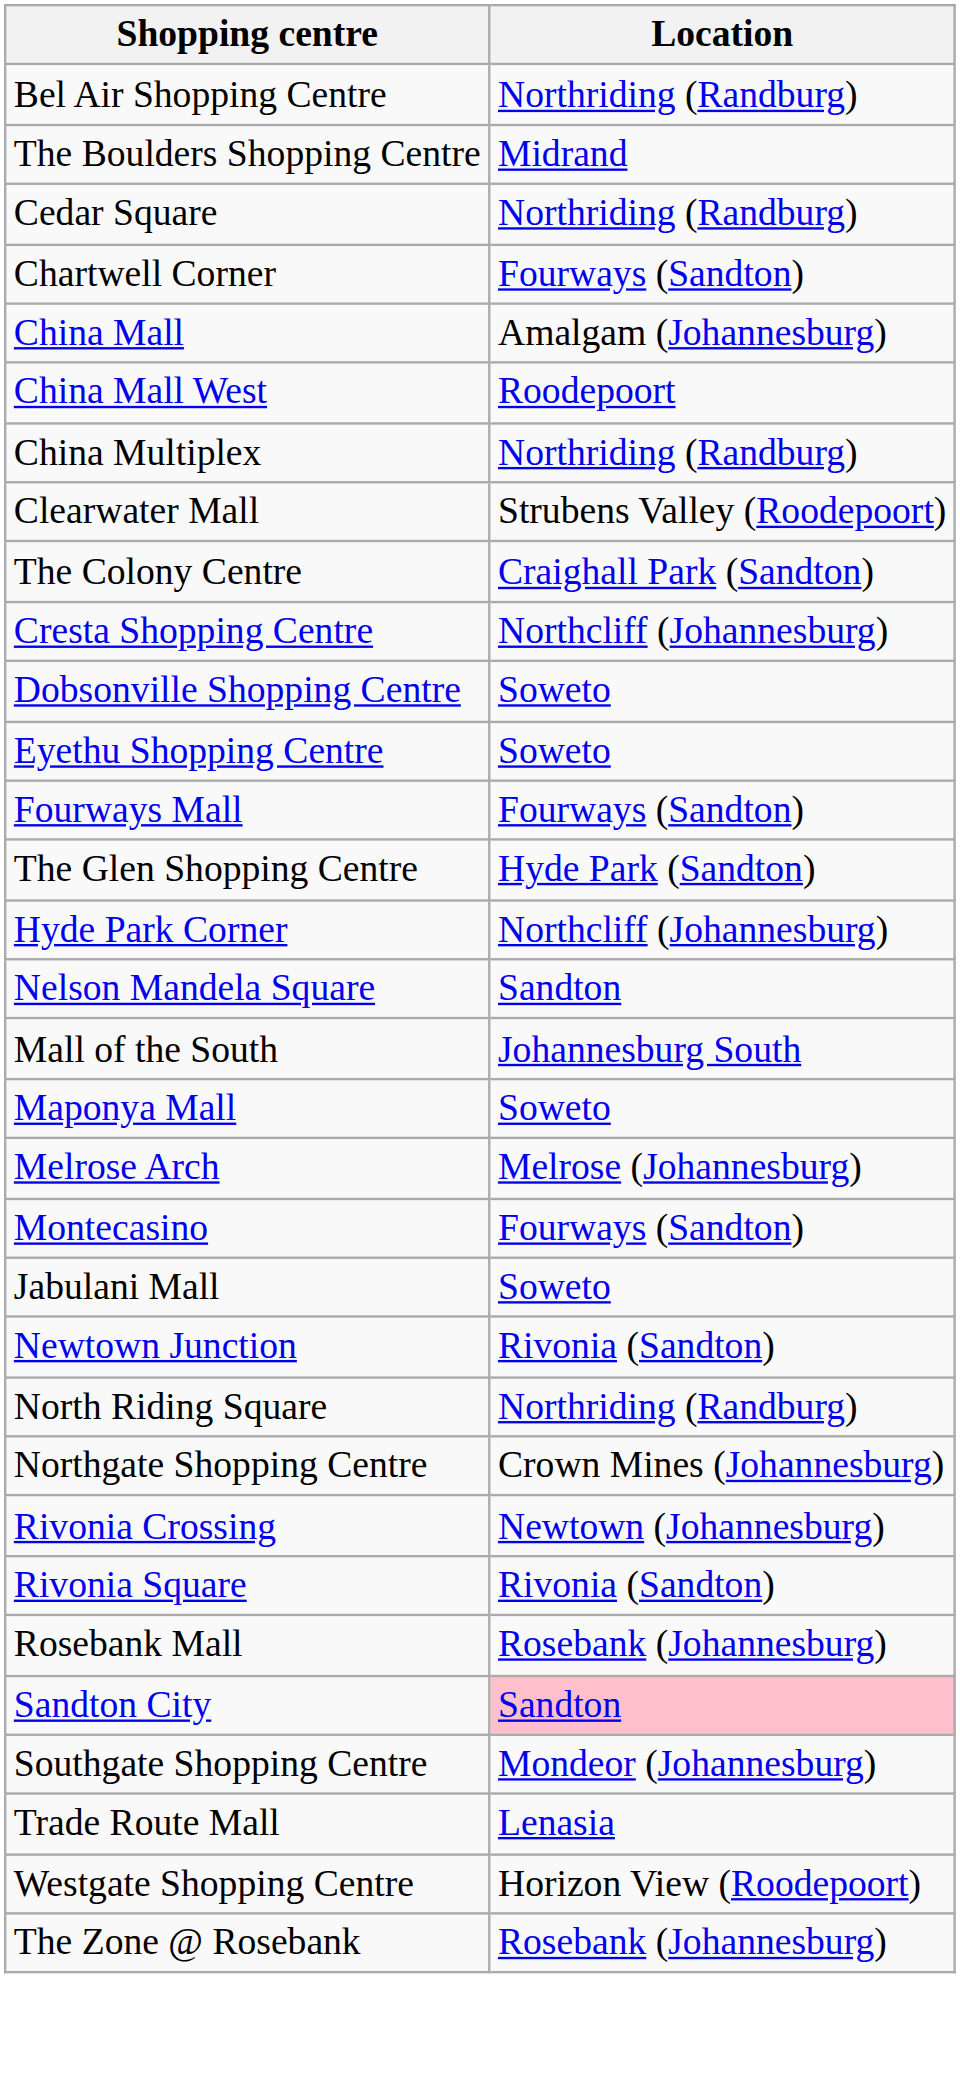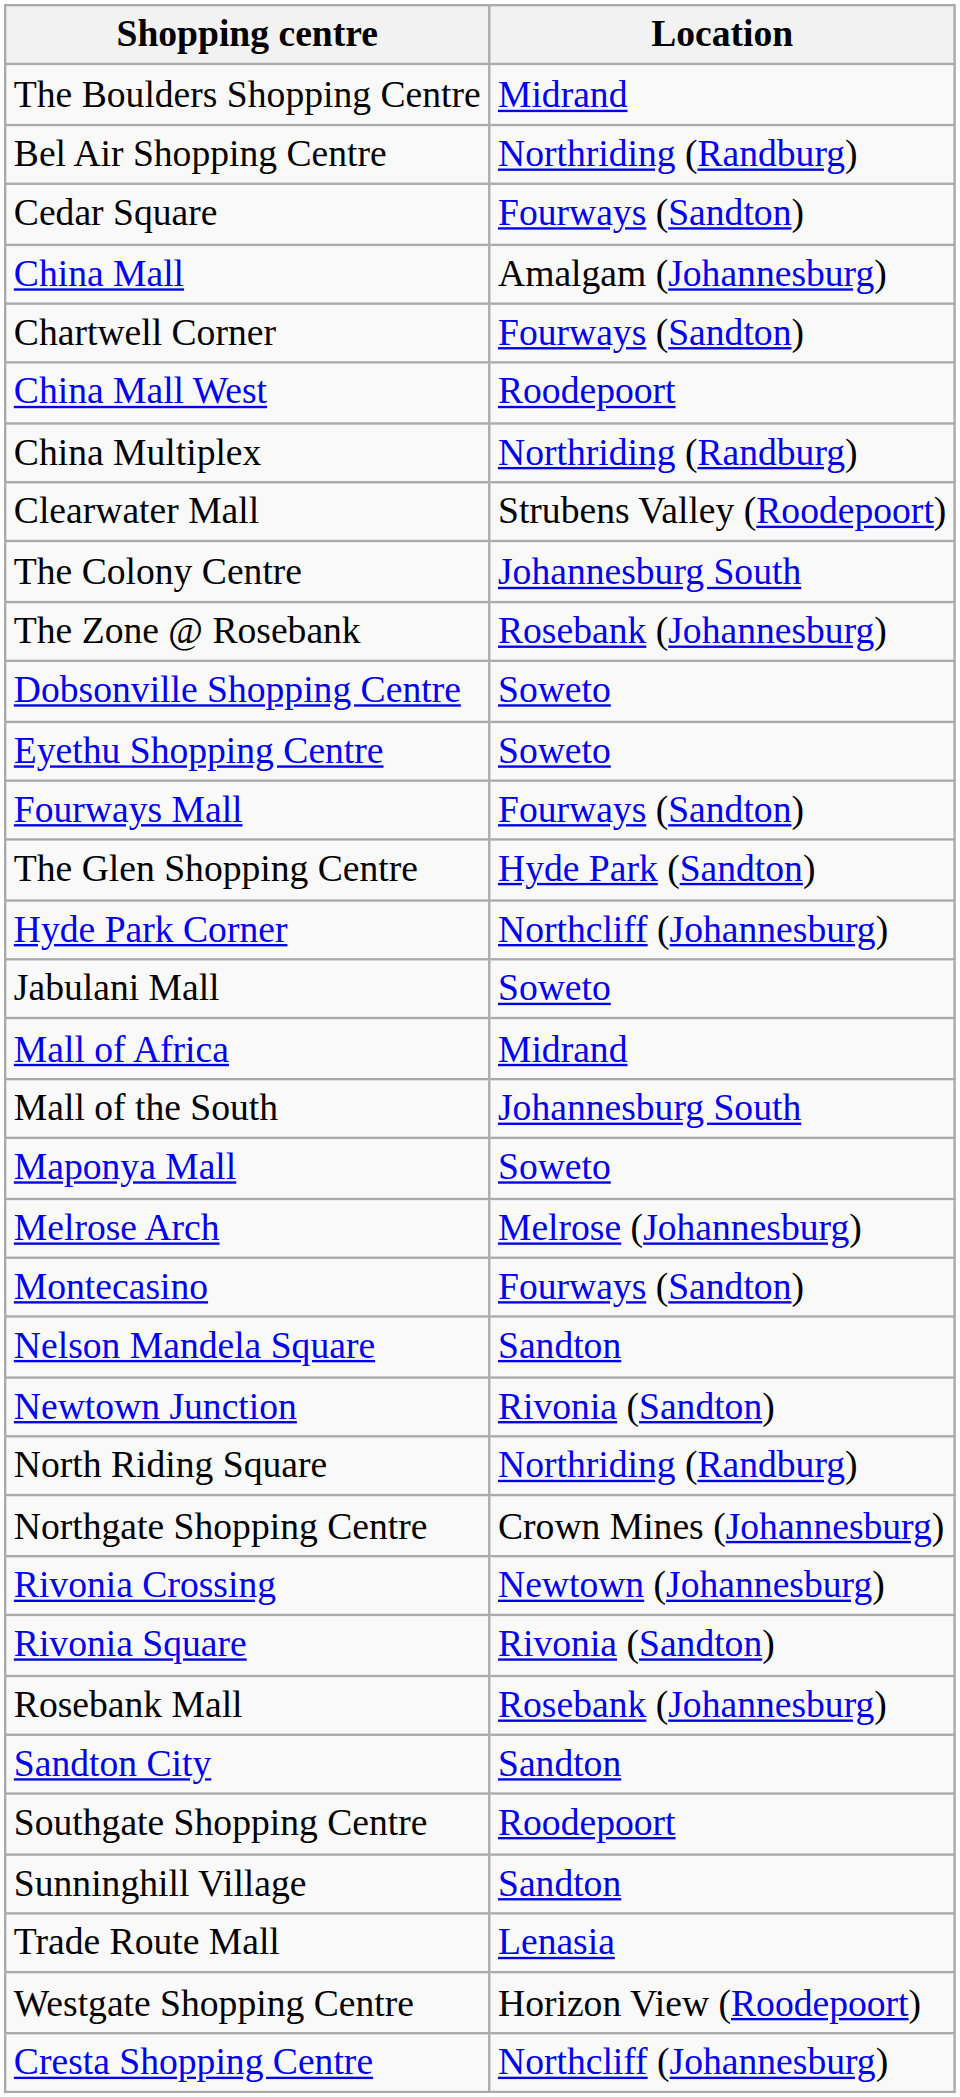rows swapped: Bel Air Shopping Centre <-> The Boulders Shopping Centre
Cedar Square | Location: Northriding (Randburg) -> Fourways (Sandton)
rows swapped: Chartwell Corner <-> China Mall
The Colony Centre | Location: Craighall Park (Sandton) -> Johannesburg South
rows swapped: Cresta Shopping Centre <-> The Zone @ Rosebank
rows swapped: Jabulani Mall <-> Nelson Mandela Square
+ row: Mall of Africa | Midrand
Sandton City | Location: pink background -> no background
Southgate Shopping Centre | Location: Mondeor (Johannesburg) -> Roodepoort
+ row: Sunninghill Village | Sandton
